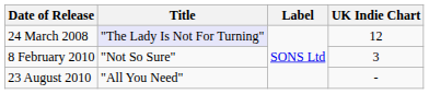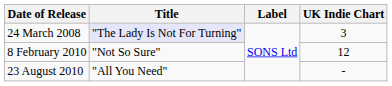24 March 2008 | UK Indie Chart: 12 -> 3
8 February 2010 | UK Indie Chart: 3 -> 12
